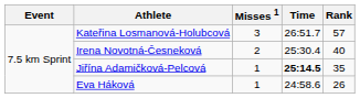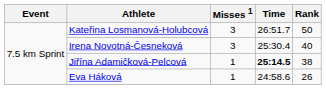Kateřina Losmanová-Holubcová | Rank: 57 -> 50
Irena Novotná-Česneková | Misses 1: 2 -> 3
Jiřína Adamičková-Pelcová | Rank: 35 -> 38
